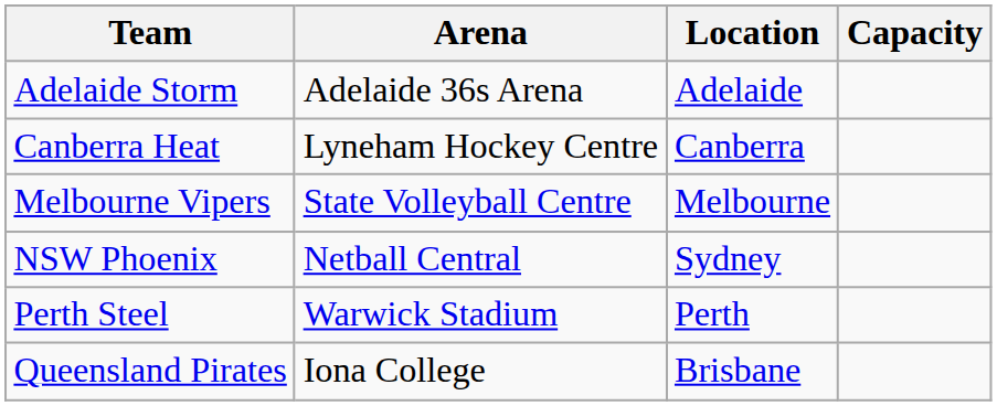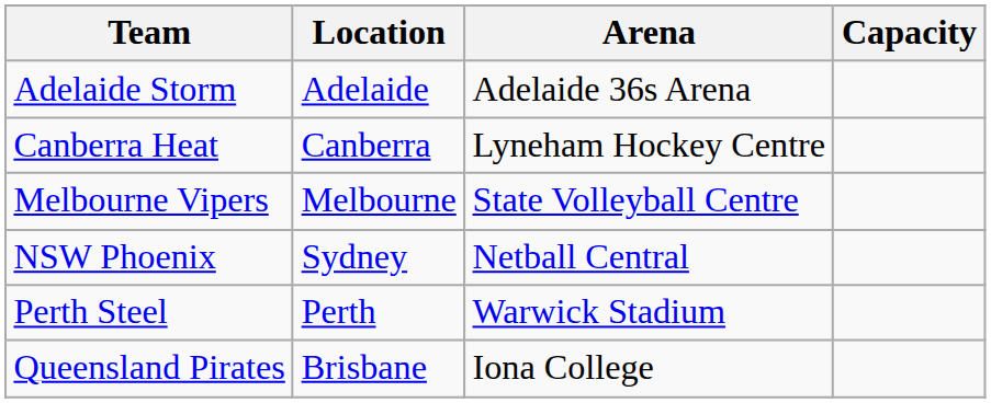columns swapped: Location <-> Arena
